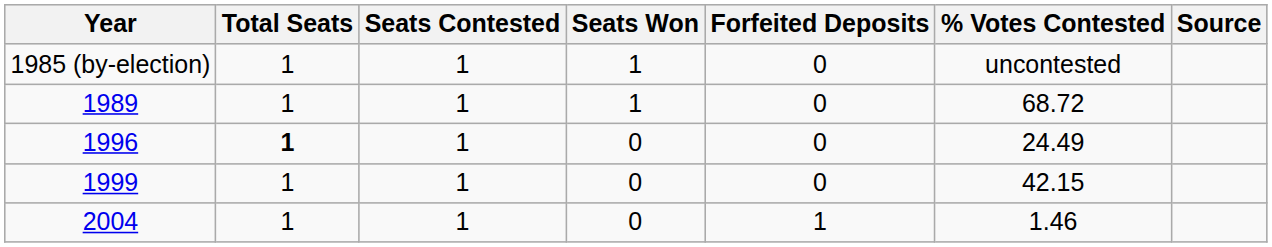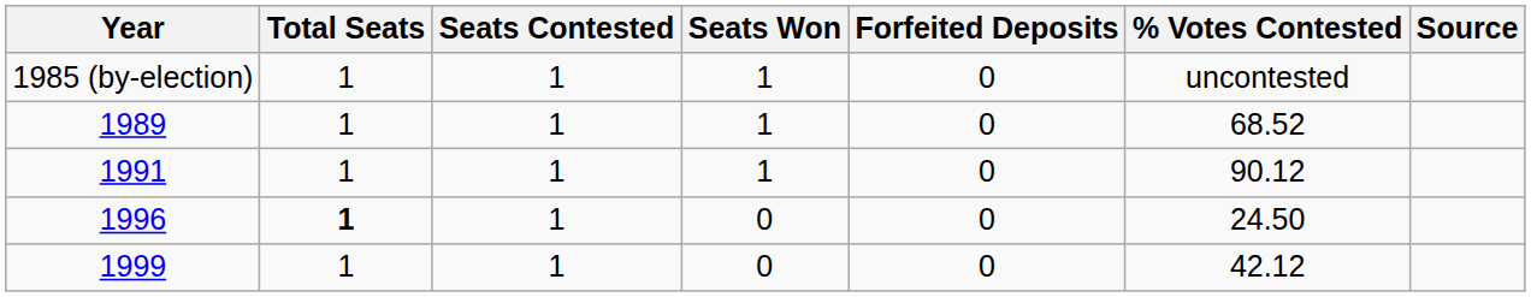1989 | % Votes Contested: 68.72 -> 68.52
+ row: 1991 | 1 | 1 | 1 | 0 | 90.12
1996 | % Votes Contested: 24.49 -> 24.50
1999 | % Votes Contested: 42.15 -> 42.12
- row: 2004 | 1 | 1 | 0 | 1 | 1.46
